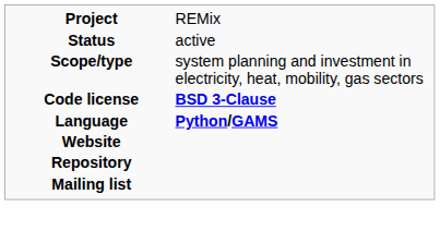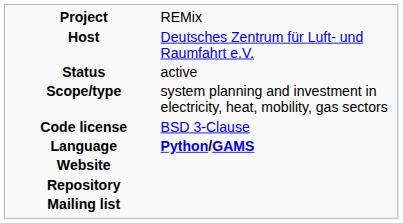+ row: Host | Deutsches Zentrum für Luft- und Raumfahrt e.V.
Code license | column 2: bold -> normal
